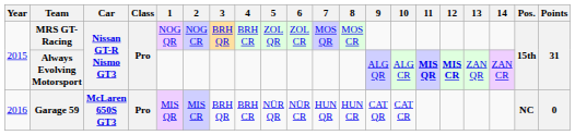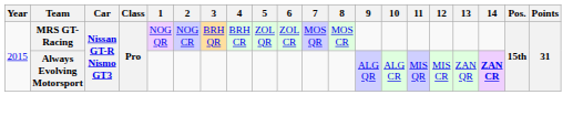Always Evolving Motorsport | 11: bold -> normal
Always Evolving Motorsport | 12: bold -> normal
Always Evolving Motorsport | 14: normal -> bold
- row: 2016 | Garage 59 | McLaren 650S GT3 | Pro | MIS QR | MIS CR | BRH QR | BRH CR | NÜR QR | NÜR CR | HUN QR | HUN CR | CAT QR | CAT CR | NC | 0
